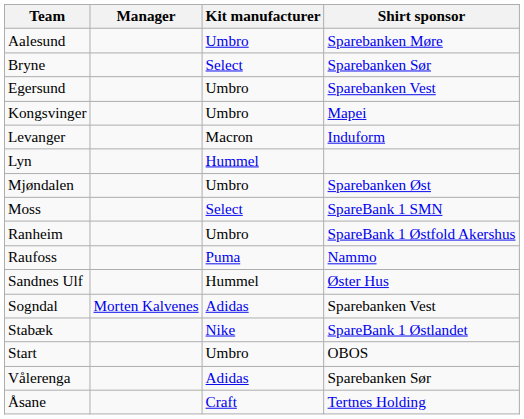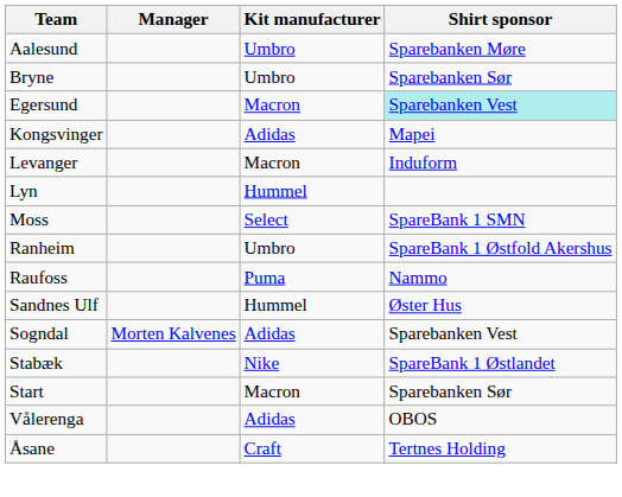Bryne | Kit manufacturer: Select -> Umbro
Egersund | Kit manufacturer: Umbro -> Macron
Egersund | Shirt sponsor: no background -> paleturquoise background
Kongsvinger | Kit manufacturer: Umbro -> Adidas
- row: Mjøndalen | Umbro | Sparebanken Øst
Start | Kit manufacturer: Umbro -> Macron
Start | Shirt sponsor: OBOS -> Sparebanken Sør
Vålerenga | Shirt sponsor: Sparebanken Sør -> OBOS
